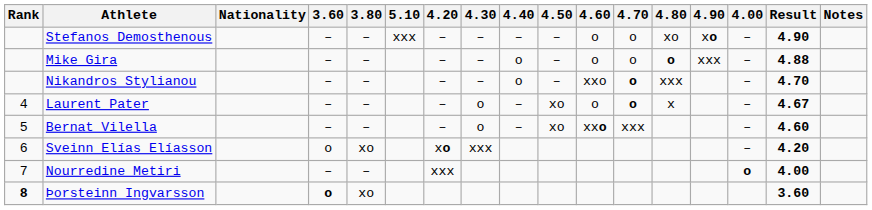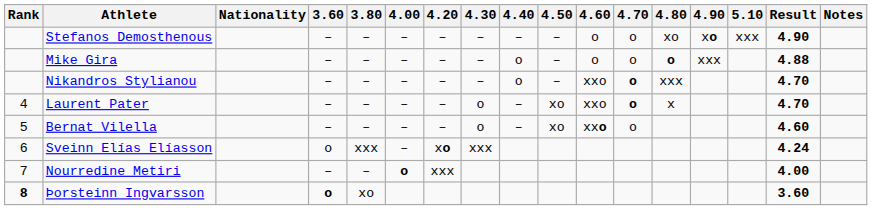columns swapped: 4.00 <-> 5.10
Laurent Pater | 4.60: o -> xxo
Laurent Pater | Result: 4.67 -> 4.70
Bernat Vilella | 4.70: xxx -> o
Sveinn Elías Elíasson | 3.80: xo -> xxx
Sveinn Elías Elíasson | Result: 4.20 -> 4.24
